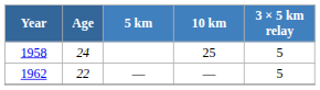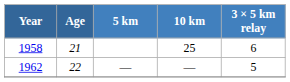1958 | Age: 24 -> 21
1958 | 3 × 5 km relay: 5 -> 6
